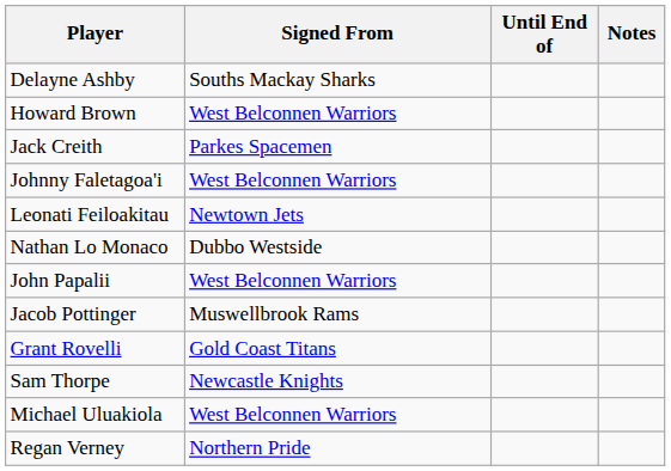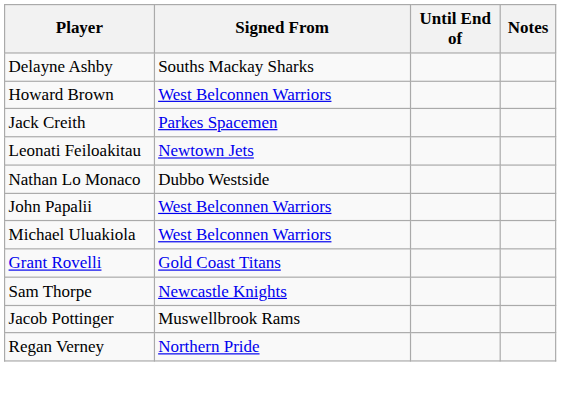- row: Johnny Faletagoa'i | West Belconnen Warriors
rows swapped: Jacob Pottinger <-> Michael Uluakiola
